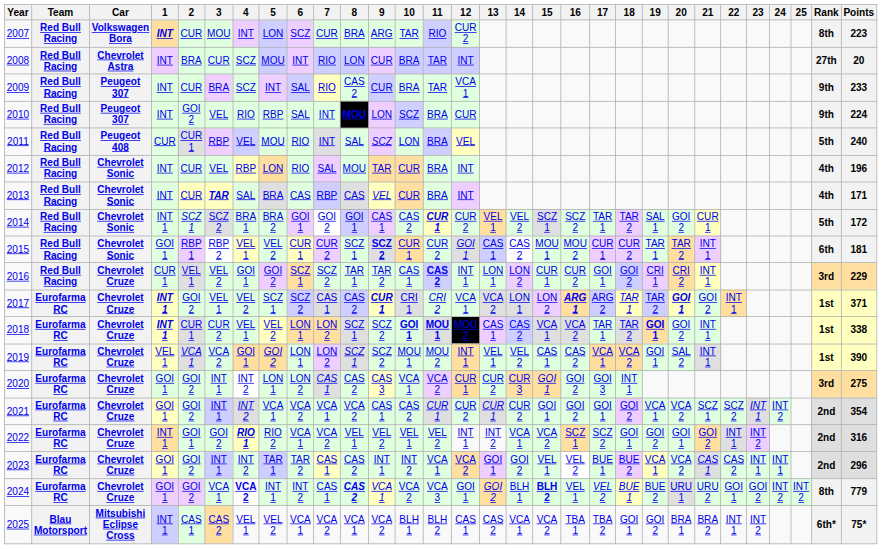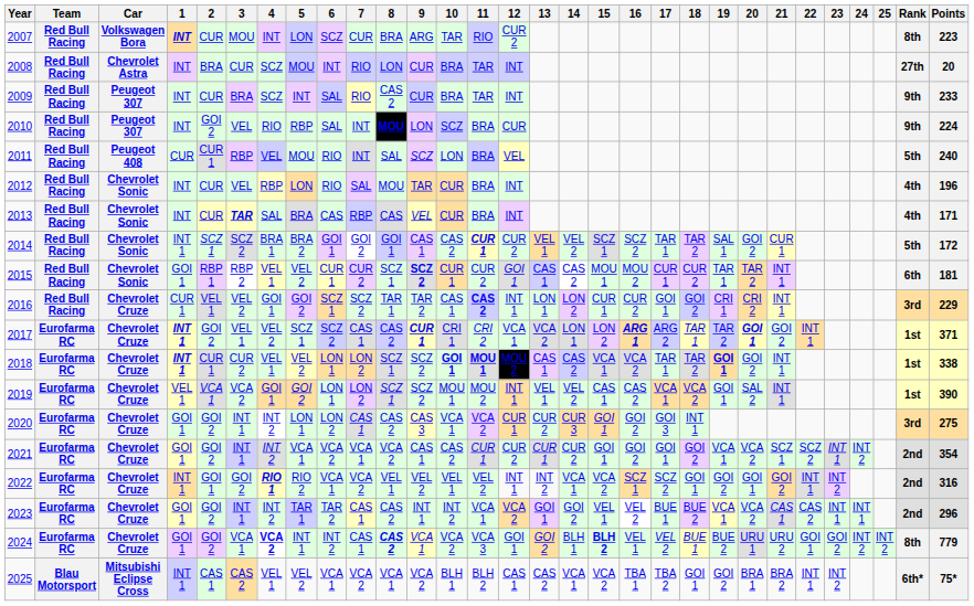2009 | 12: VCA 1 -> INT
